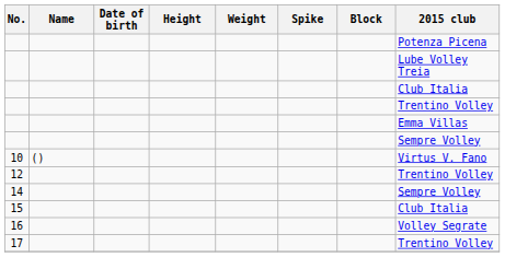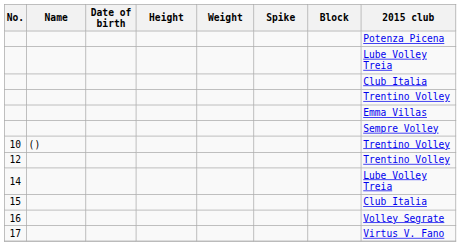10 | 2015 club: Virtus V. Fano -> Trentino Volley
14 | 2015 club: Sempre Volley -> Lube Volley Treia
17 | 2015 club: Trentino Volley -> Virtus V. Fano
